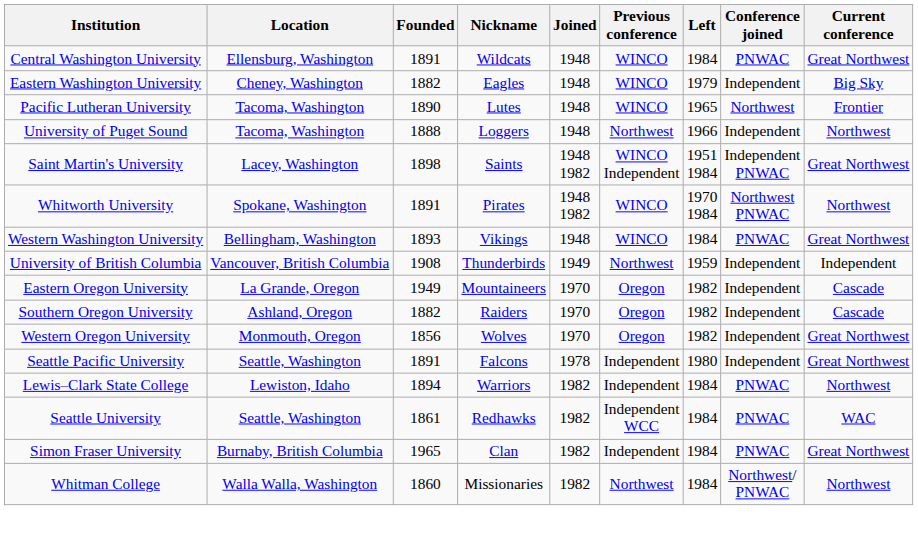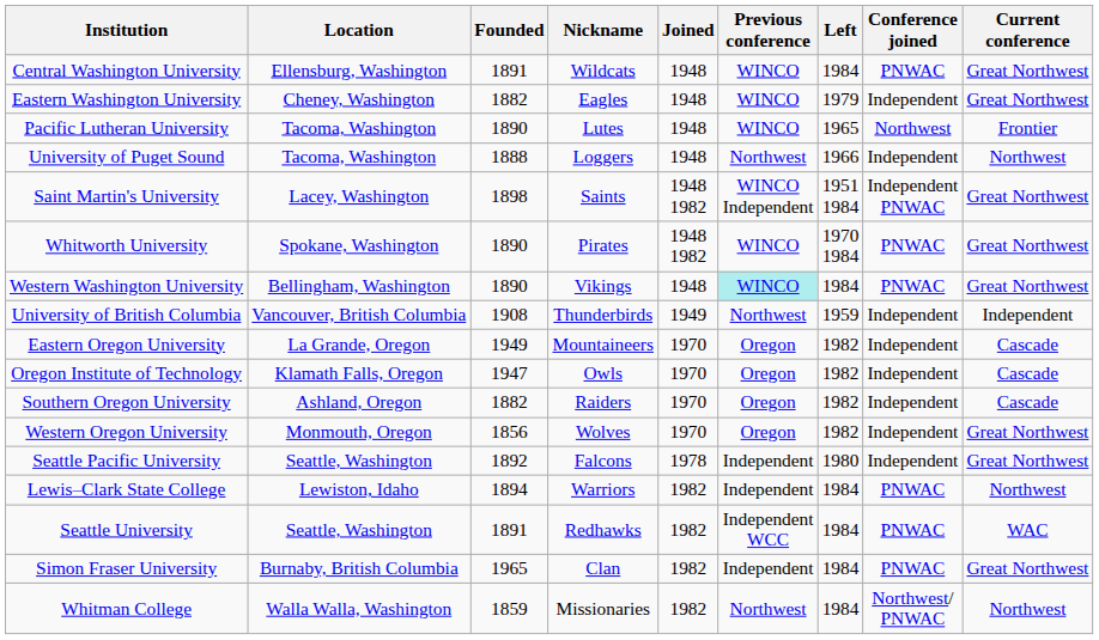Eastern Washington University | Current conference: Big Sky -> Great Northwest
Whitworth University | Founded: 1891 -> 1890
Whitworth University | Conference joined: Northwest PNWAC -> PNWAC
Whitworth University | Current conference: Northwest -> Great Northwest
Western Washington University | Founded: 1893 -> 1890
Western Washington University | Previous conference: no background -> paleturquoise background
+ row: Oregon Institute of Technology | Klamath Falls, Oregon | 1947 | Owls | 1970 | Oregon | 1982 | Independent | Cascade
Seattle Pacific University | Founded: 1891 -> 1892
Seattle University | Founded: 1861 -> 1891
Whitman College | Founded: 1860 -> 1859
